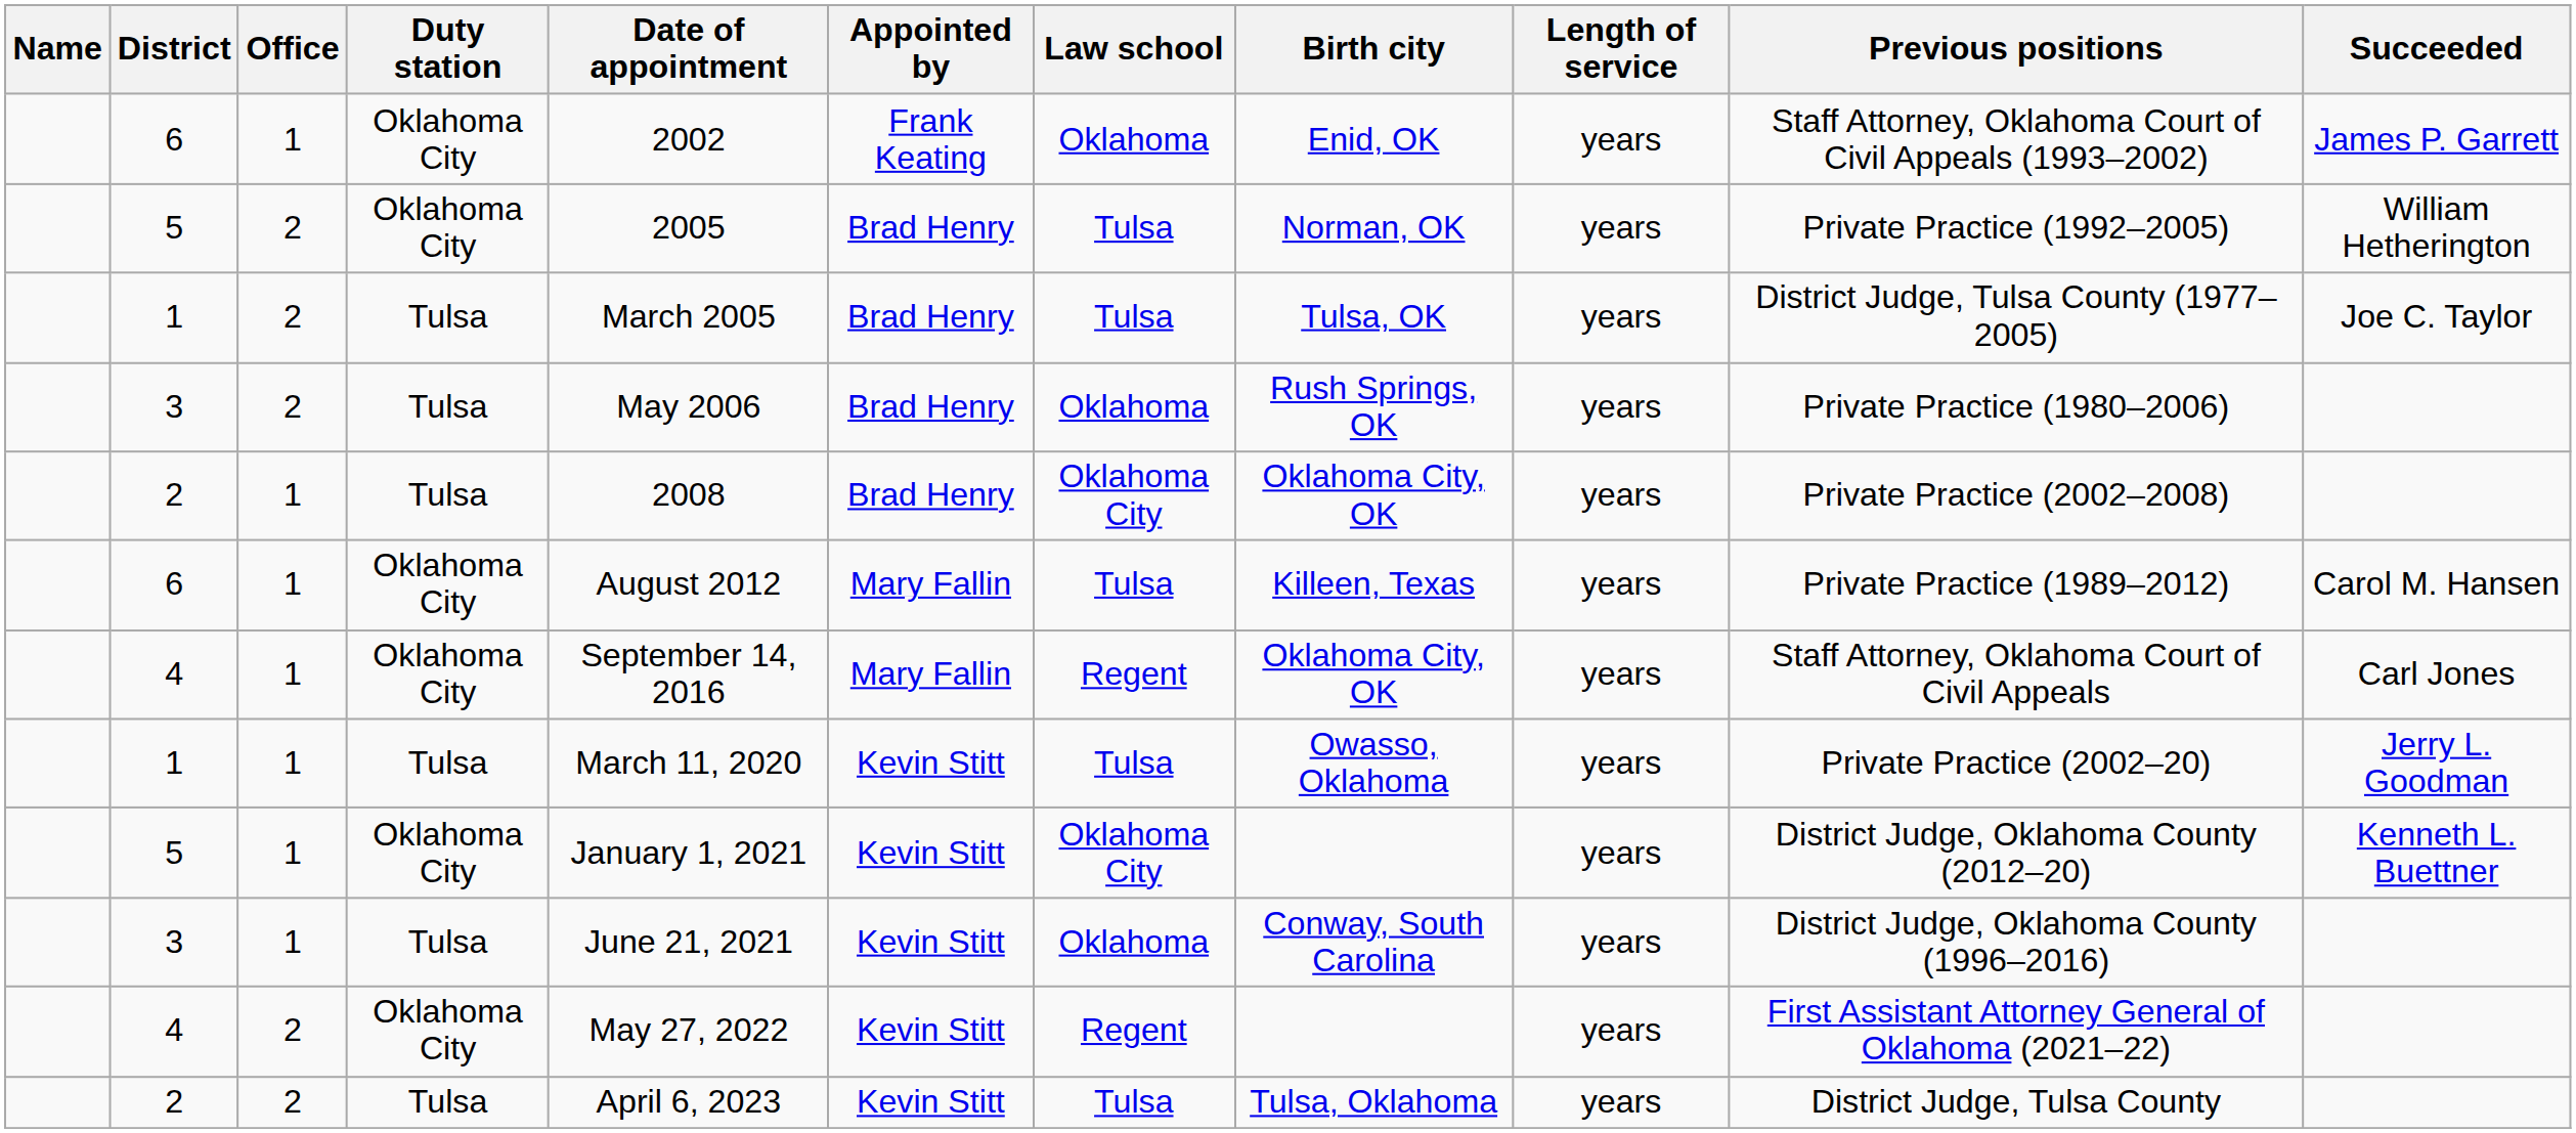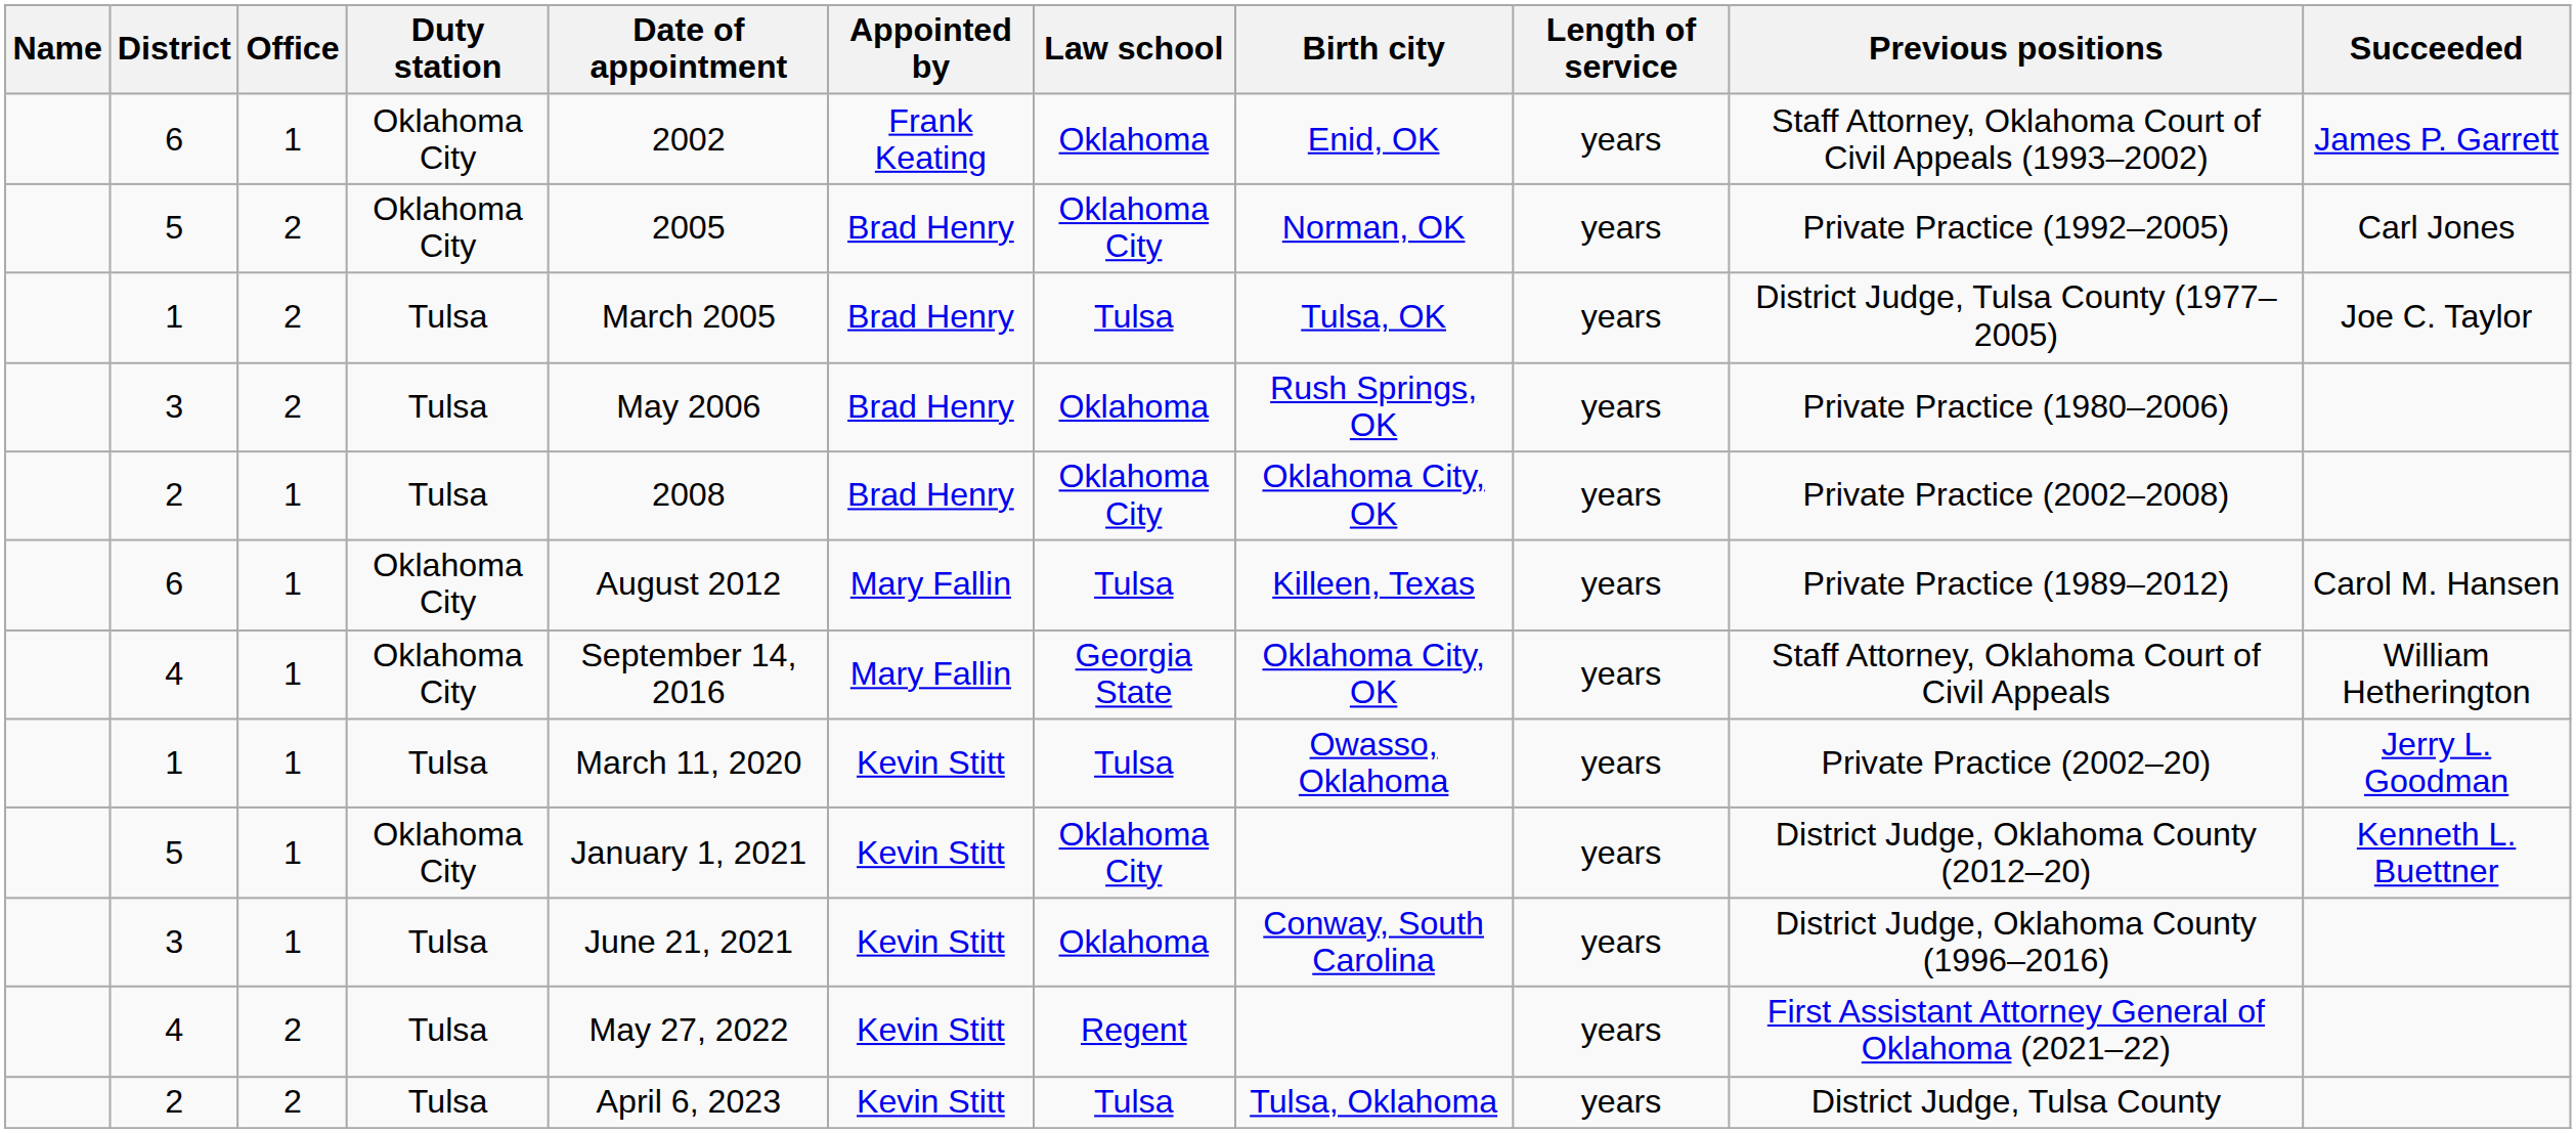5 / 2 | Law school: Tulsa -> Oklahoma City
5 / 2 | Succeeded: William Hetherington -> Carl Jones
4 / 1 | Law school: Regent -> Georgia State
4 / 1 | Succeeded: Carl Jones -> William Hetherington
4 / 2 | Duty station: Oklahoma City -> Tulsa
